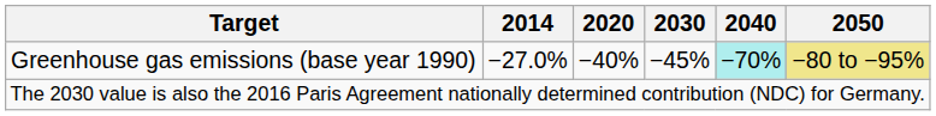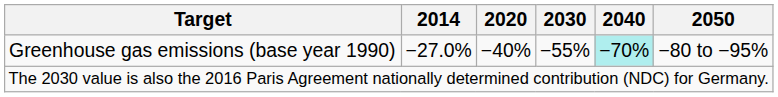Greenhouse gas emissions (base year 1990) | 2030: −45% -> −55%
Greenhouse gas emissions (base year 1990) | 2050: khaki background -> no background
